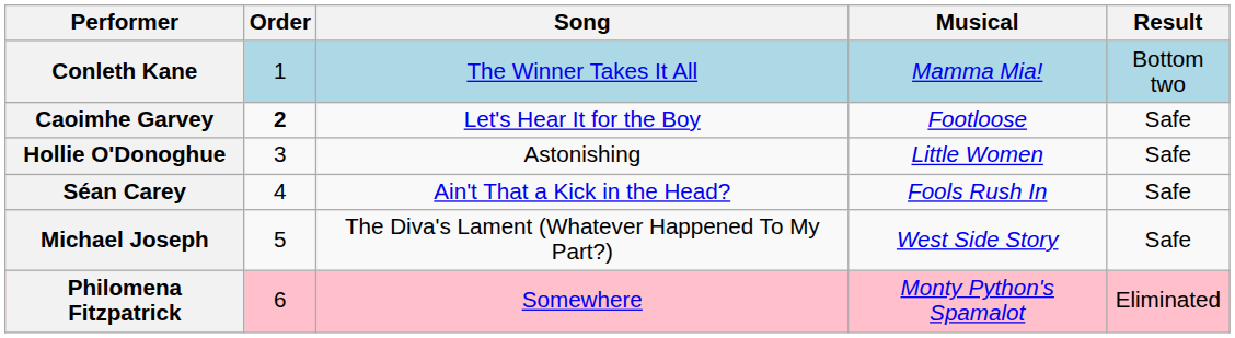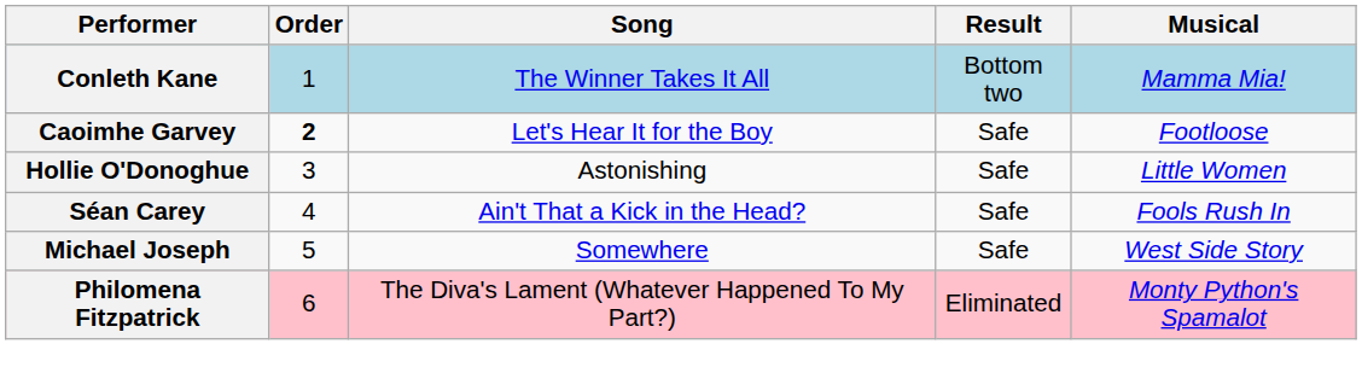columns swapped: Musical <-> Result
Michael Joseph | Song: The Diva's Lament (Whatever Happened To My Part?) -> Somewhere
Philomena Fitzpatrick | Song: Somewhere -> The Diva's Lament (Whatever Happened To My Part?)
